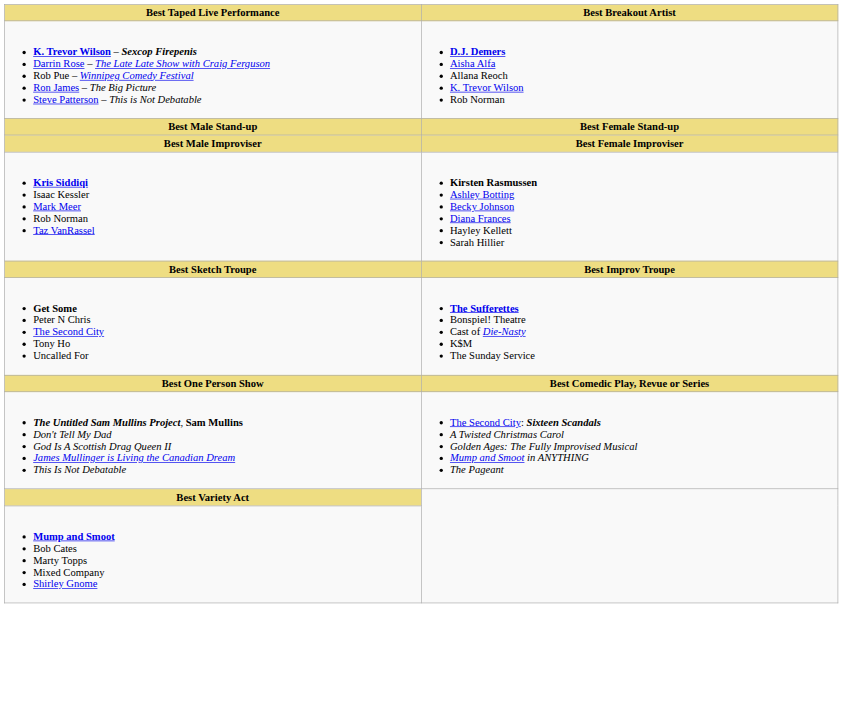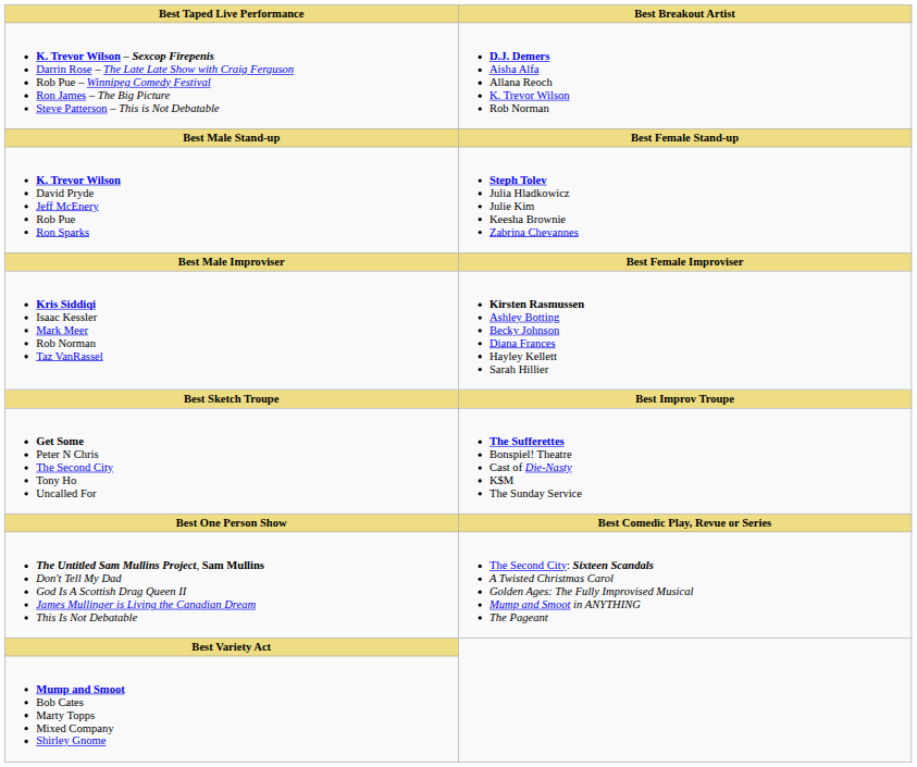+ row: K. Trevor Wilson David Pryde Jeff McEnery Rob Pue Ron Sparks | Steph Tolev Julia Hladkowicz Julie Kim Keesha Brownie Zabrina Chevannes
